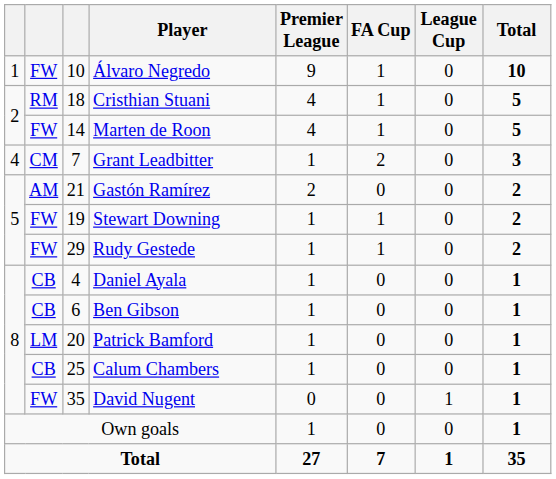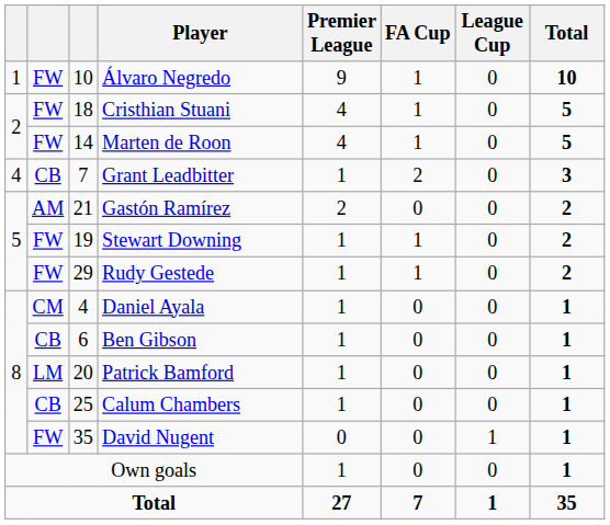Cristhian Stuani | column 2: RM -> FW
Grant Leadbitter | column 2: CM -> CB
Daniel Ayala | column 2: CB -> CM
